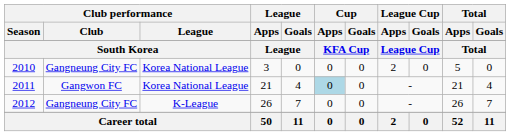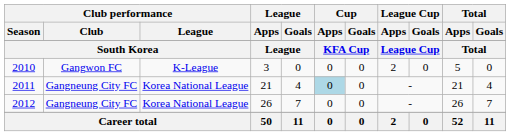2010 | Club performance / Club: Gangneung City FC -> Gangwon FC
2010 | Club performance / League: Korea National League -> K-League
2011 | Club performance / Club: Gangwon FC -> Gangneung City FC
2012 | Club performance / League: K-League -> Korea National League
